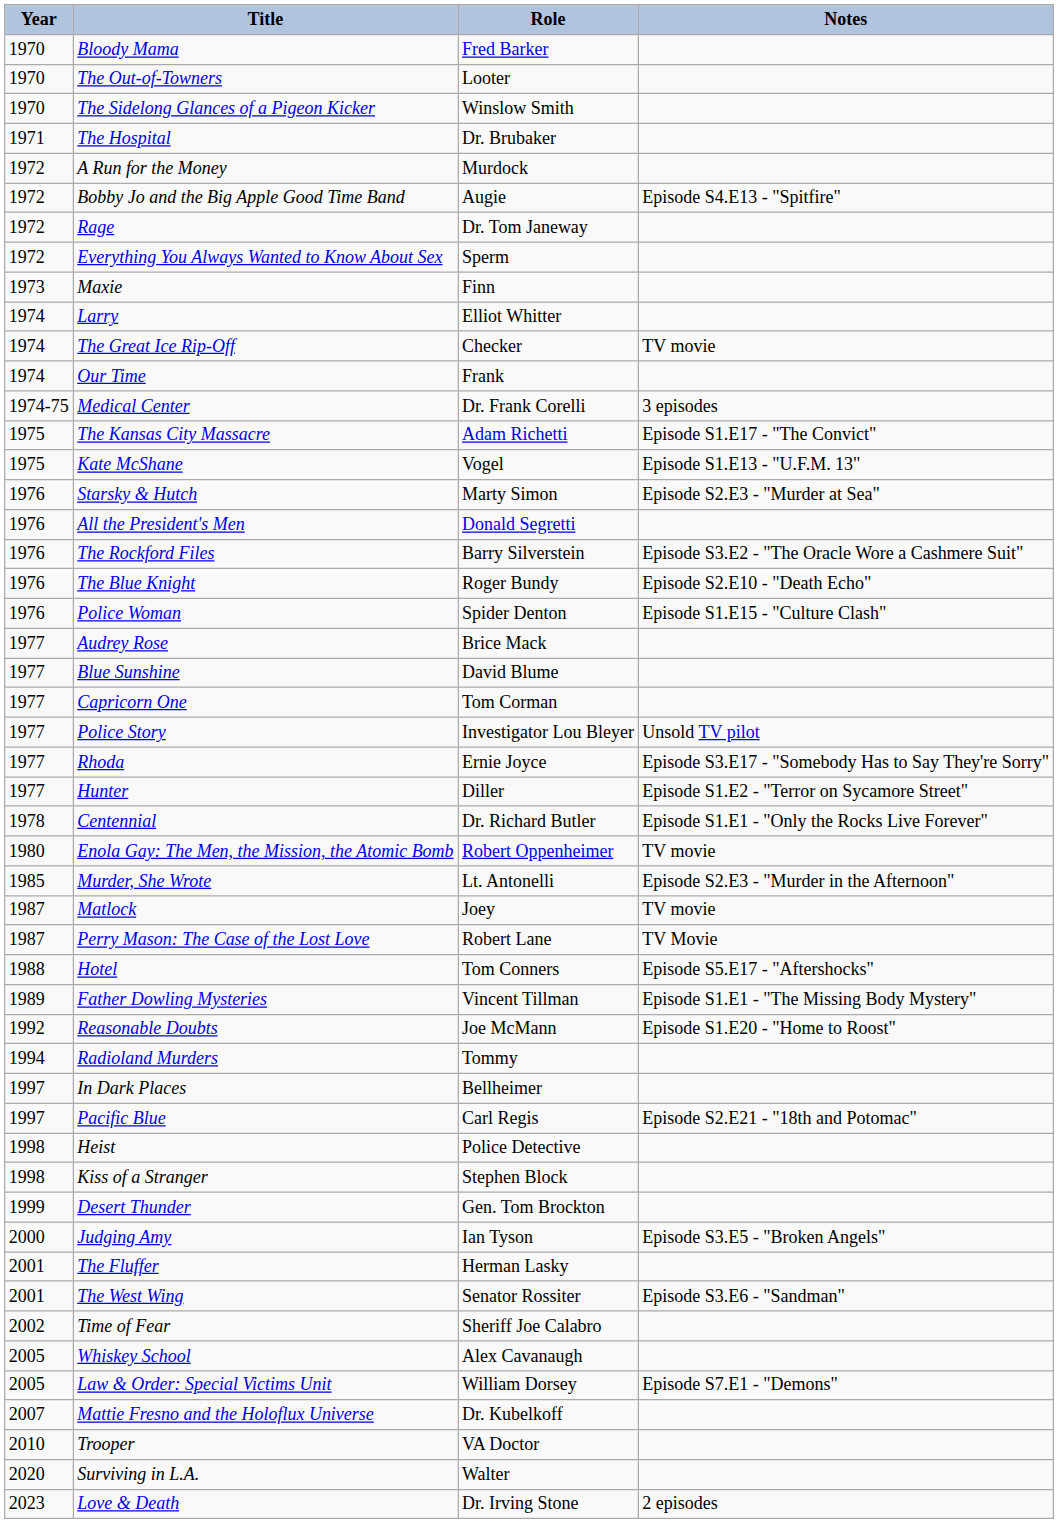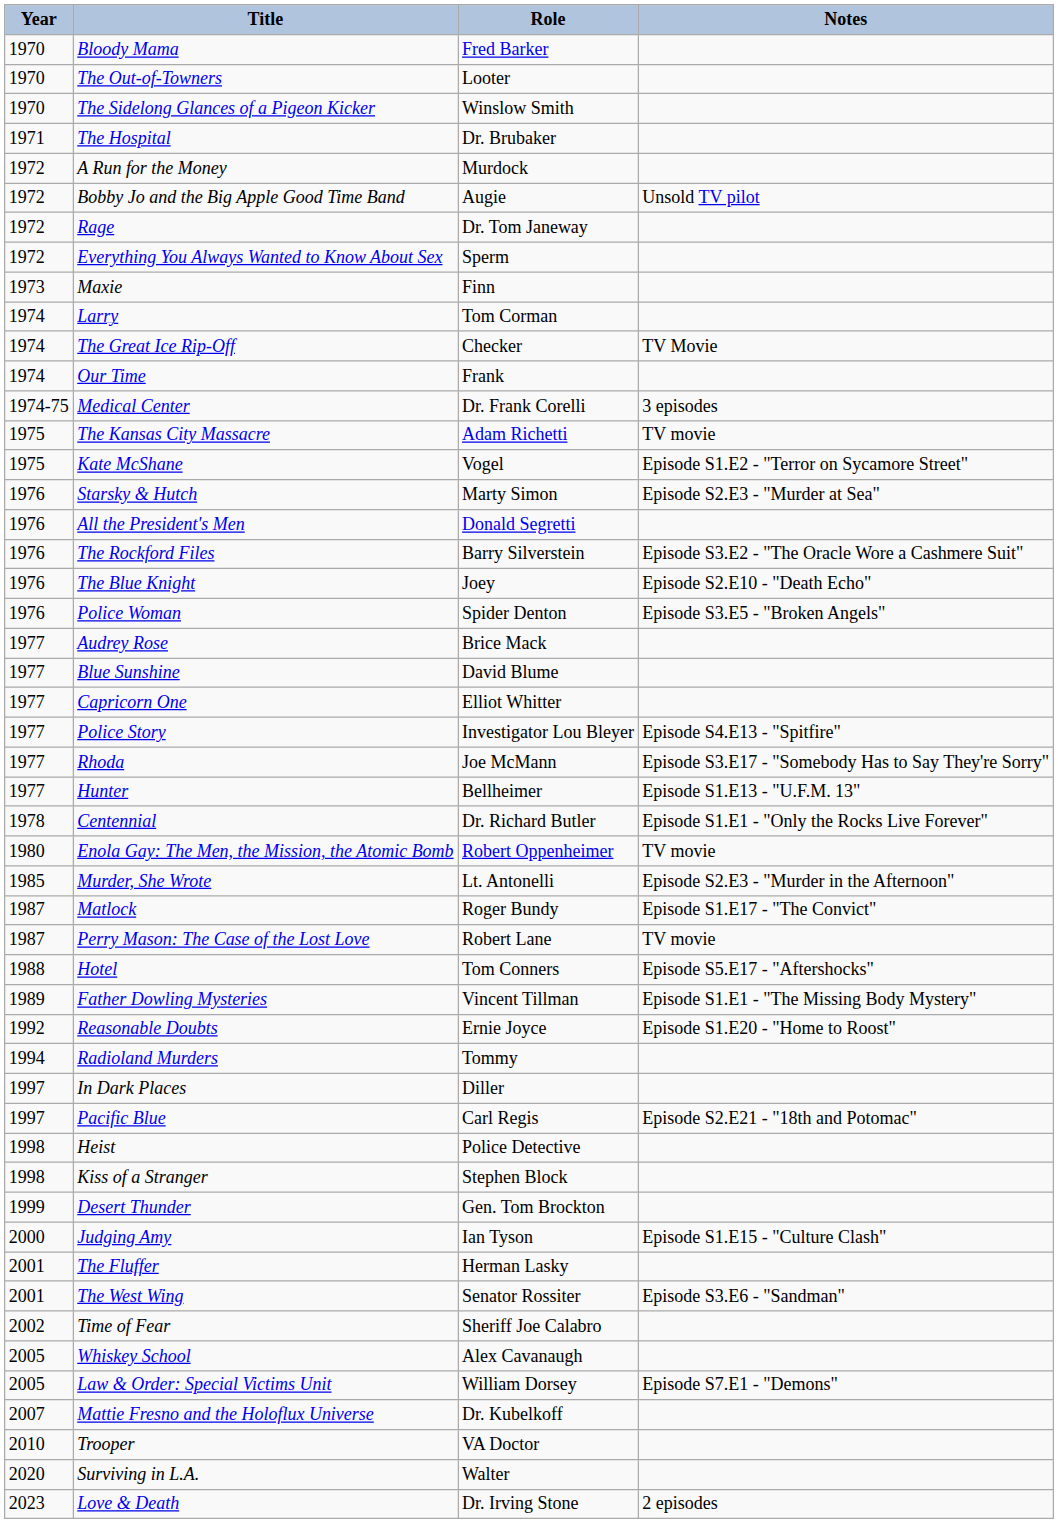Bobby Jo and the Big Apple Good Time Band | Notes: Episode S4.E13 - "Spitfire" -> Unsold TV pilot
Larry | Role: Elliot Whitter -> Tom Corman
The Great Ice Rip-Off | Notes: TV movie -> TV Movie
The Kansas City Massacre | Notes: Episode S1.E17 - "The Convict" -> TV movie
Kate McShane | Notes: Episode S1.E13 - "U.F.M. 13" -> Episode S1.E2 - "Terror on Sycamore Street"
The Blue Knight | Role: Roger Bundy -> Joey
Police Woman | Notes: Episode S1.E15 - "Culture Clash" -> Episode S3.E5 - "Broken Angels"
Capricorn One | Role: Tom Corman -> Elliot Whitter
Police Story | Notes: Unsold TV pilot -> Episode S4.E13 - "Spitfire"
Rhoda | Role: Ernie Joyce -> Joe McMann
Hunter | Role: Diller -> Bellheimer
Hunter | Notes: Episode S1.E2 - "Terror on Sycamore Street" -> Episode S1.E13 - "U.F.M. 13"
Matlock | Role: Joey -> Roger Bundy
Matlock | Notes: TV movie -> Episode S1.E17 - "The Convict"
Perry Mason: The Case of the Lost Love | Notes: TV Movie -> TV movie
Reasonable Doubts | Role: Joe McMann -> Ernie Joyce
In Dark Places | Role: Bellheimer -> Diller
Judging Amy | Notes: Episode S3.E5 - "Broken Angels" -> Episode S1.E15 - "Culture Clash"
